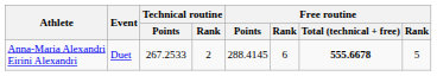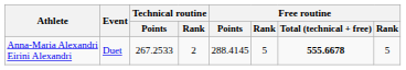Anna-Maria Alexandri Eirini Alexandri | column 6: 6 -> 5
